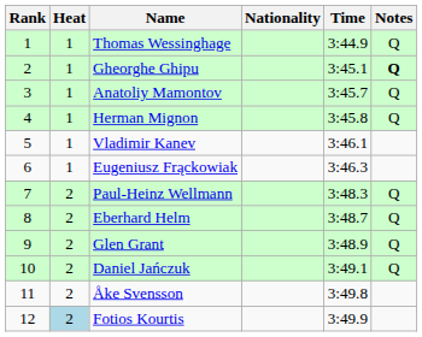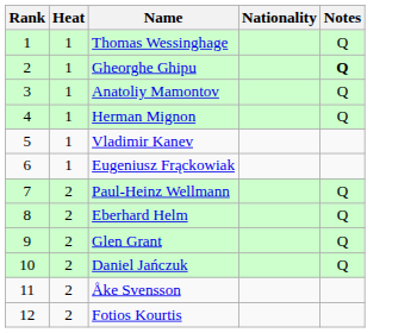- column: Time | 3:44.9 | 3:45.1 | 3:45.7 | 3:45.8 | 3:46.1 | 3:46.3 | 3:48.3 | 3:48.7 | 3:48.9 | 3:49.1 | 3:49.8 | 3:49.9
Fotios Kourtis | Heat: lightblue background -> no background
